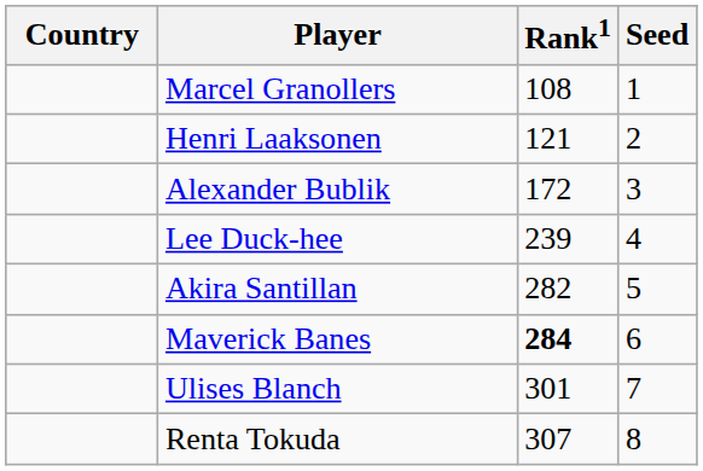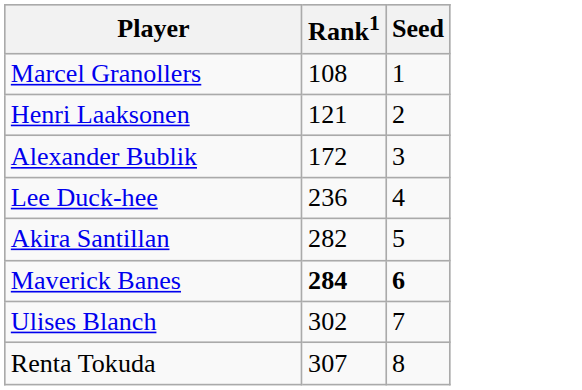- column: Country
Lee Duck-hee | Rank1: 239 -> 236
Maverick Banes | Seed: normal -> bold
Ulises Blanch | Rank1: 301 -> 302
